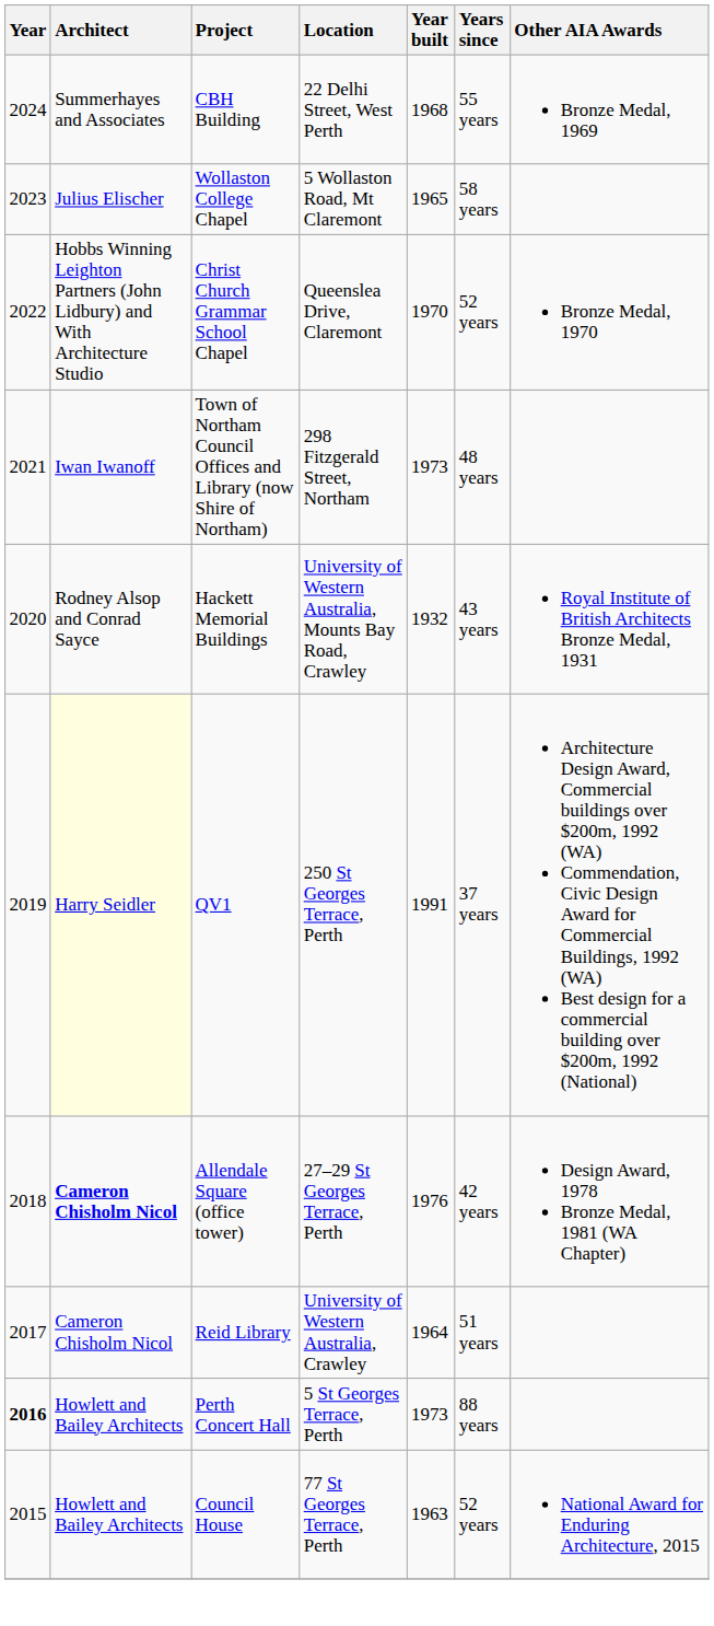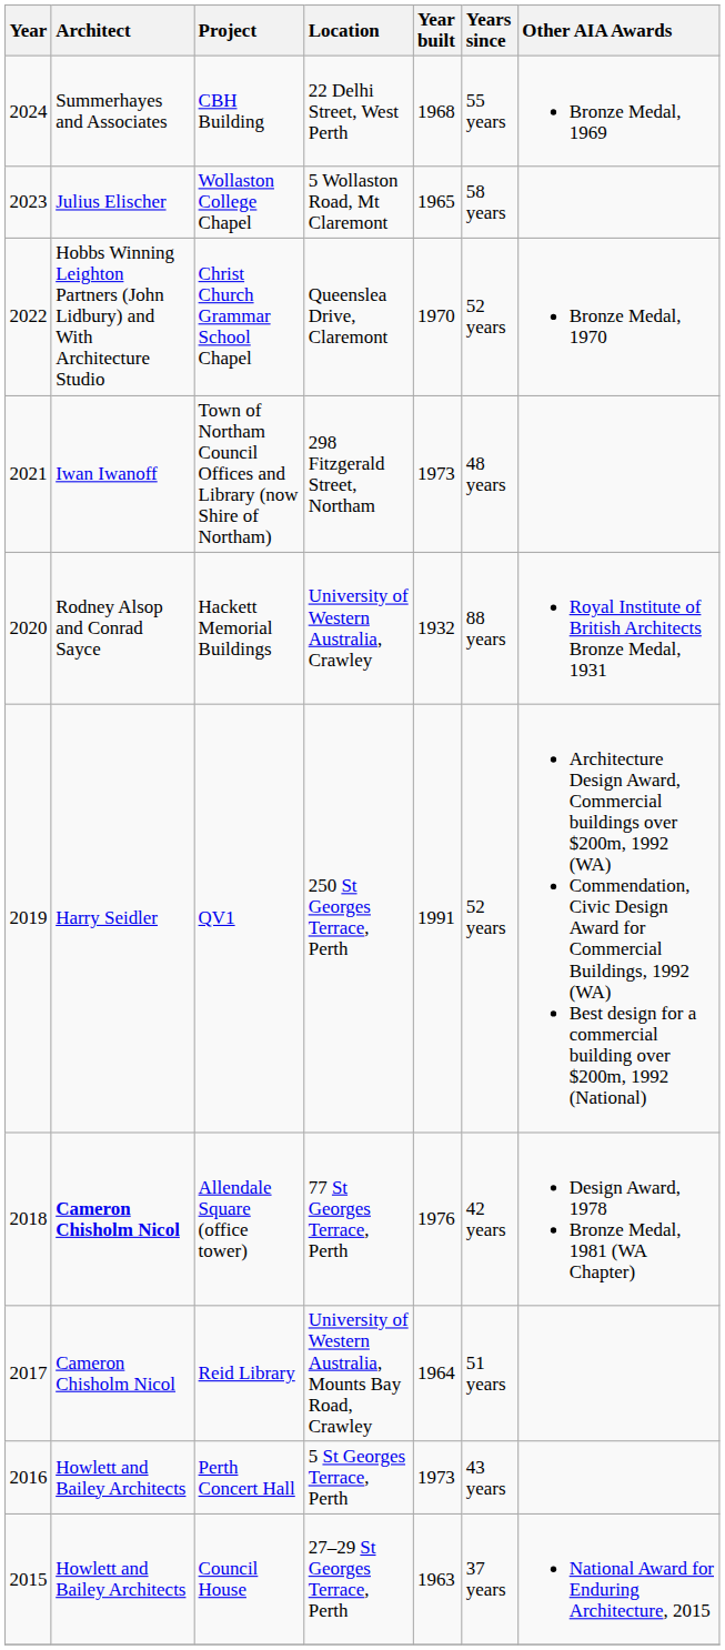Hackett Memorial Buildings | Location: University of Western Australia, Mounts Bay Road, Crawley -> University of Western Australia, Crawley
Hackett Memorial Buildings | Years since: 43 years -> 88 years
QV1 | Architect: lightyellow background -> no background
QV1 | Years since: 37 years -> 52 years
Allendale Square (office tower) | Location: 27–29 St Georges Terrace, Perth -> 77 St Georges Terrace, Perth
Reid Library | Location: University of Western Australia, Crawley -> University of Western Australia, Mounts Bay Road, Crawley
Perth Concert Hall | Year: bold -> normal
Perth Concert Hall | Years since: 88 years -> 43 years
Council House | Location: 77 St Georges Terrace, Perth -> 27–29 St Georges Terrace, Perth
Council House | Years since: 52 years -> 37 years
